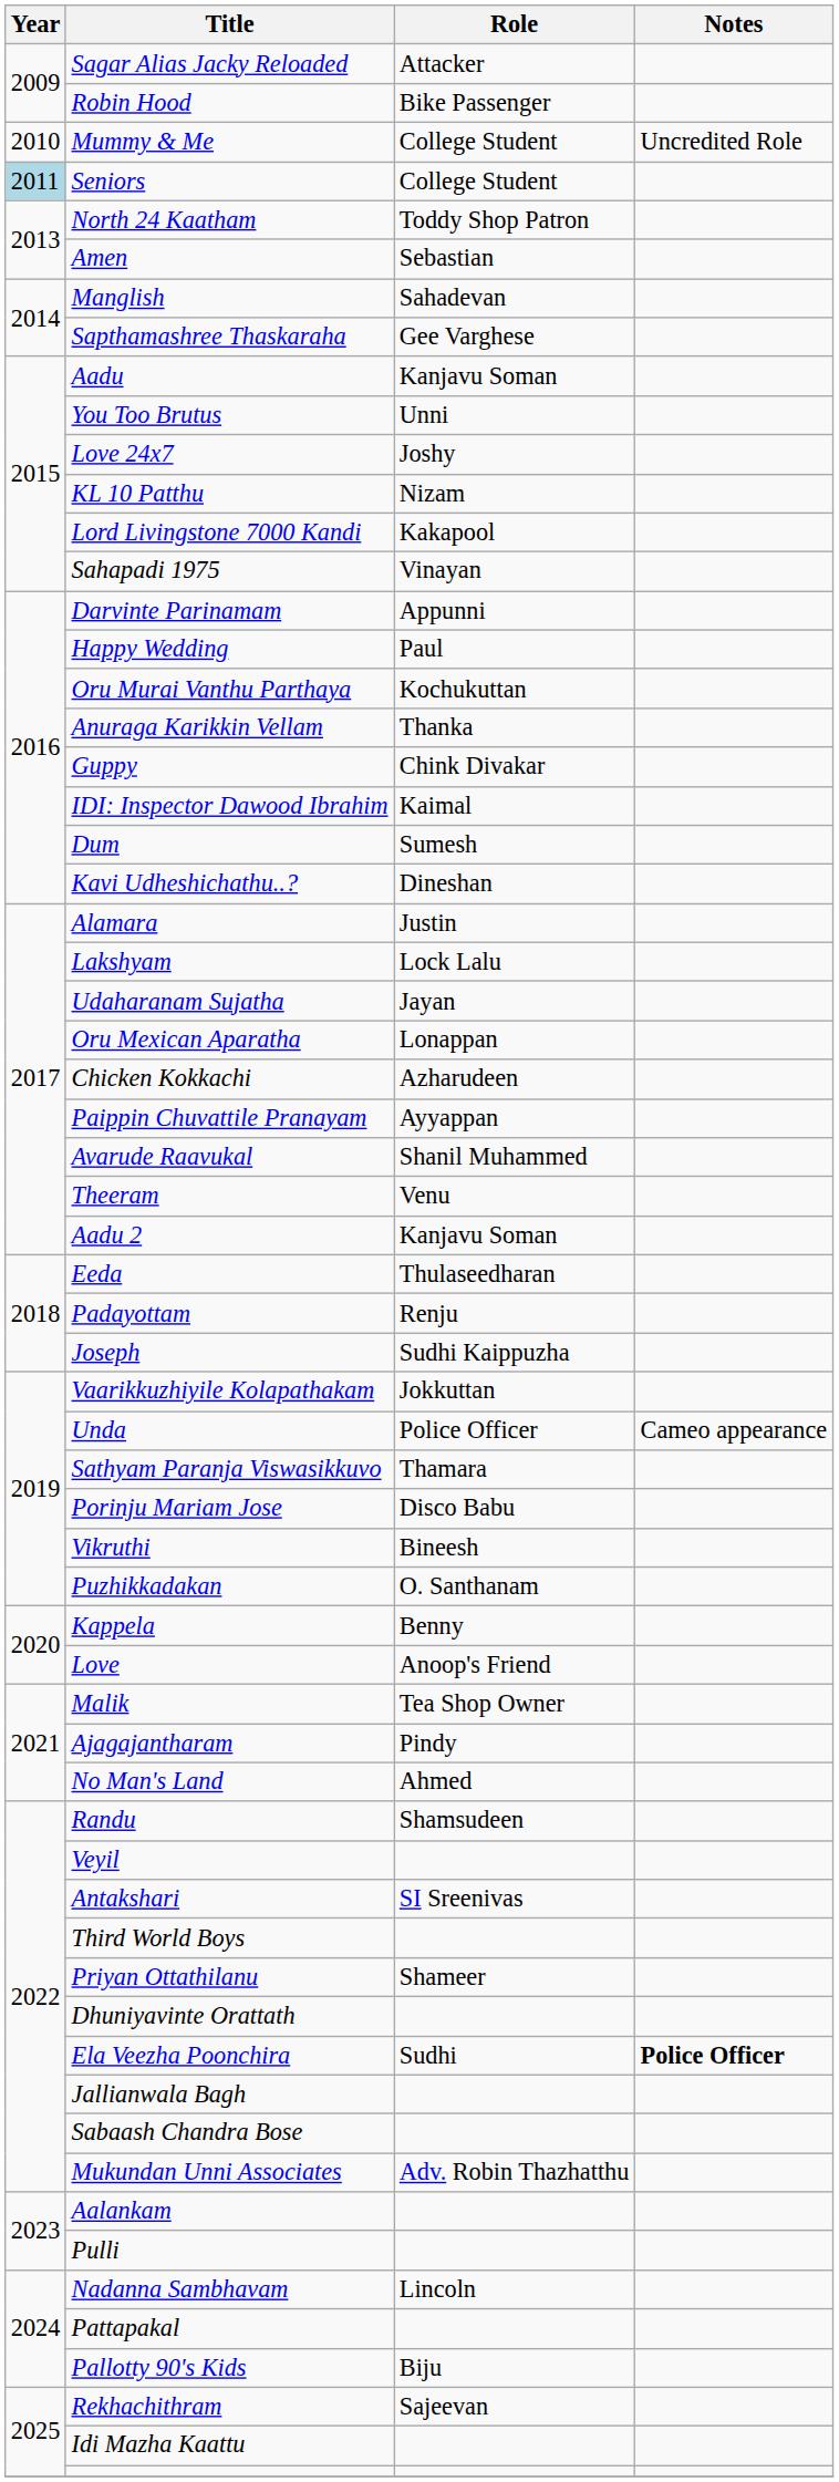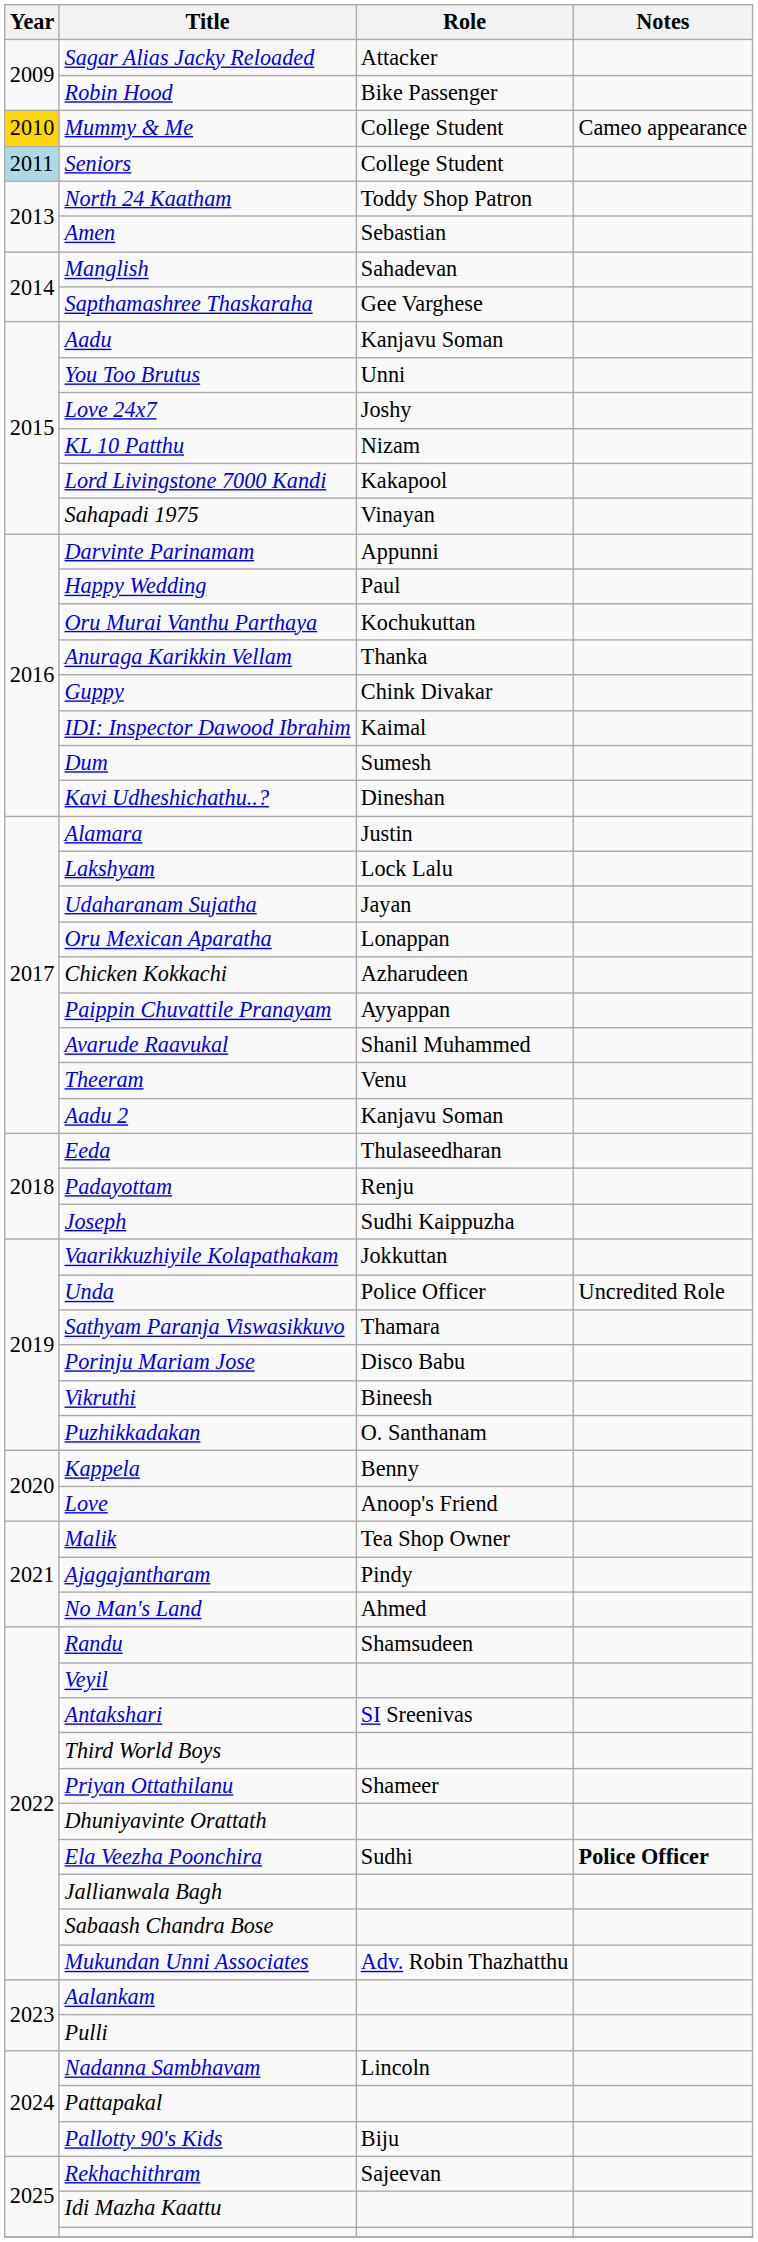Mummy & Me | Year: no background -> gold background
Mummy & Me | Notes: Uncredited Role -> Cameo appearance
Unda | Notes: Cameo appearance -> Uncredited Role
